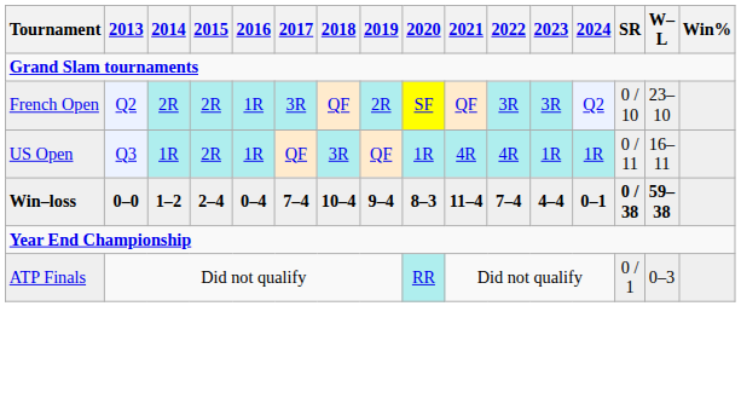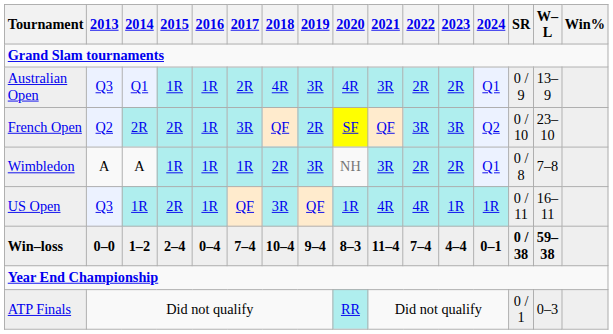+ row: Australian Open | Q3 | Q1 | 1R | 1R | 2R | 4R | 3R | 4R | 3R | 2R | 2R | Q1 | 0 / 9 | 13–9
+ row: Wimbledon | A | A | 1R | 1R | 1R | 2R | 3R | NH | 3R | 2R | 2R | Q1 | 0 / 8 | 7–8
